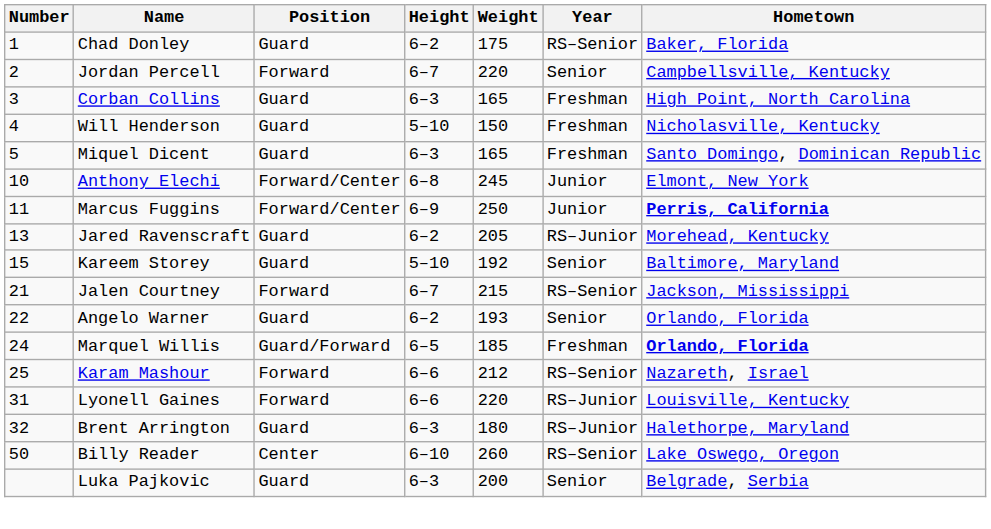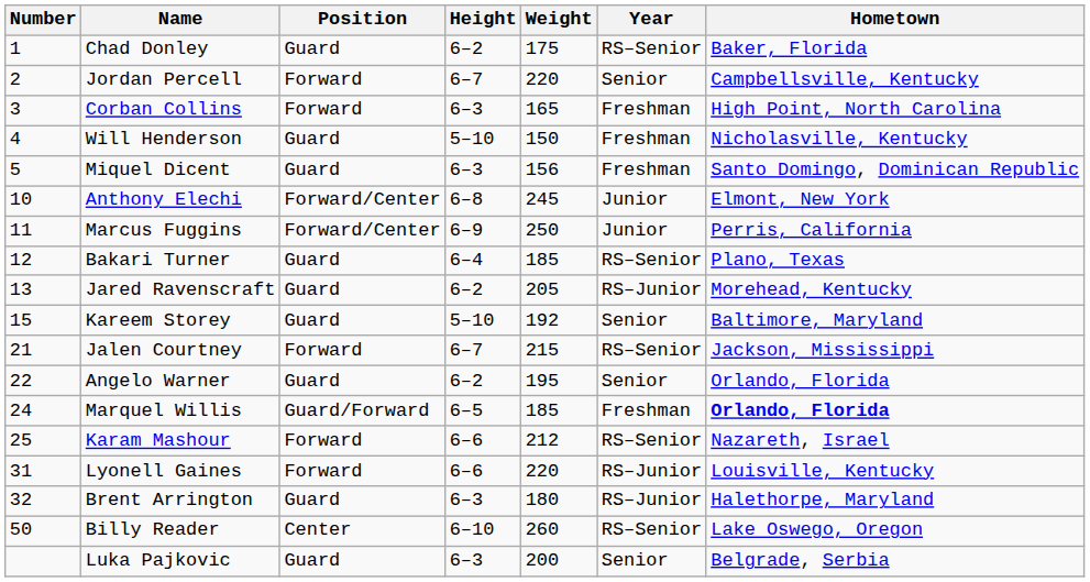Corban Collins | Position: Guard -> Forward
Miquel Dicent | Weight: 165 -> 156
Marcus Fuggins | Hometown: bold -> normal
+ row: 12 | Bakari Turner | Guard | 6–4 | 185 | RS–Senior | Plano, Texas
Angelo Warner | Weight: 193 -> 195
